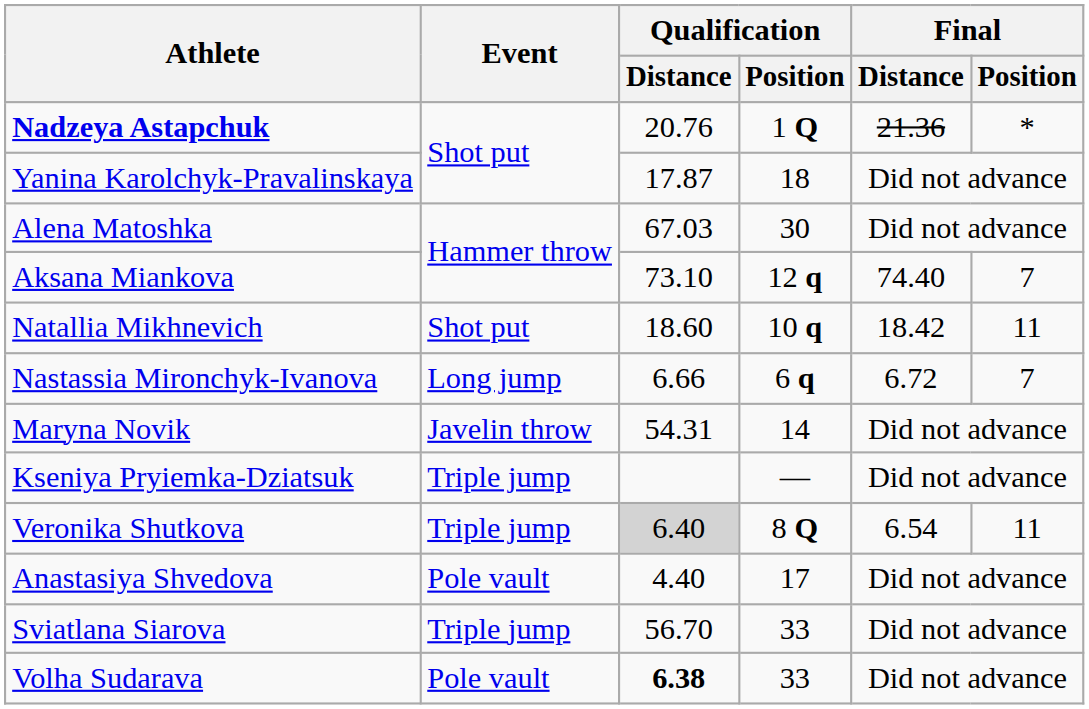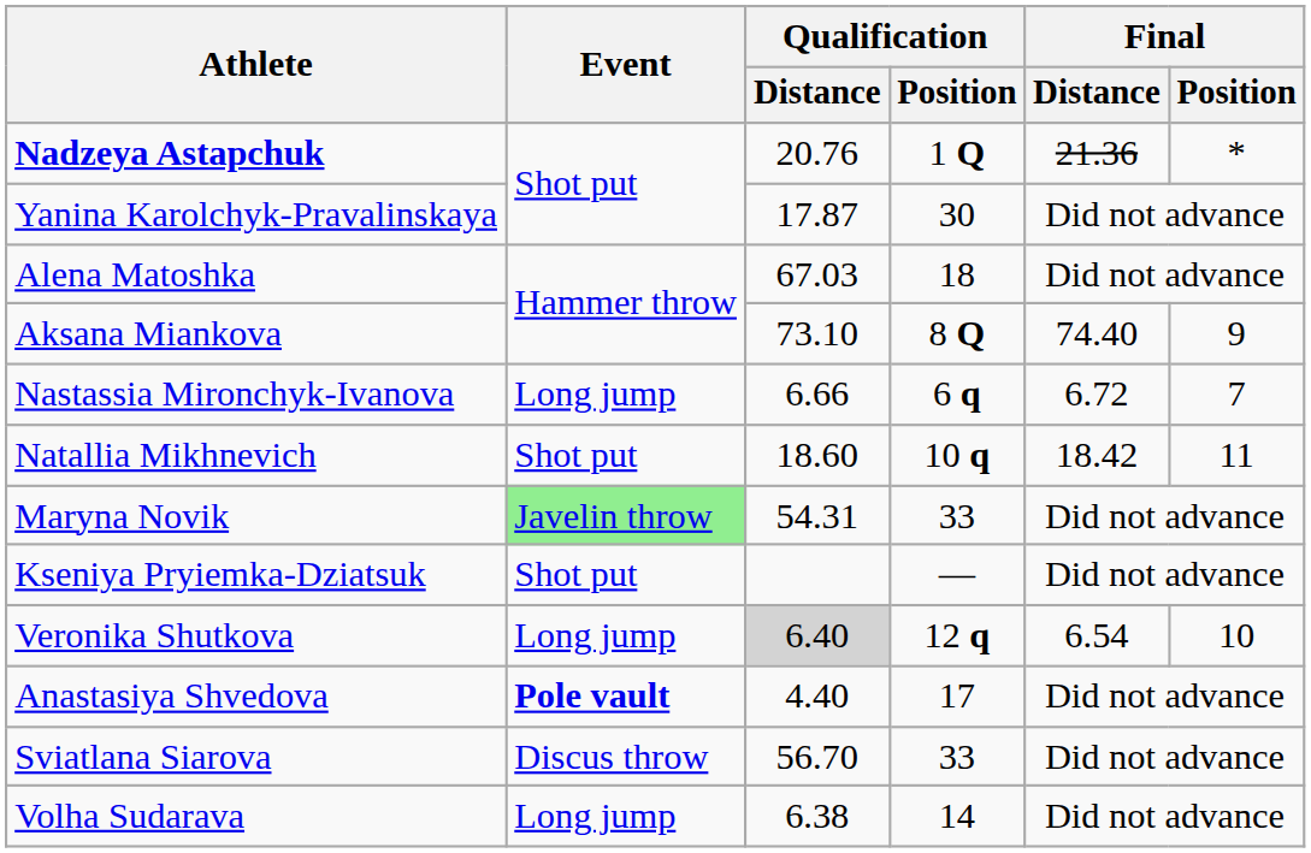Yanina Karolchyk-Pravalinskaya | Qualification / Position: 18 -> 30
Alena Matoshka | Qualification / Position: 30 -> 18
Aksana Miankova | Qualification / Position: 12 q -> 8 Q
Aksana Miankova | Final / Position: 7 -> 9
rows swapped: Natallia Mikhnevich <-> Nastassia Mironchyk-Ivanova
Maryna Novik | Event: no background -> lightgreen background
Maryna Novik | Qualification / Position: 14 -> 33
Kseniya Pryiemka-Dziatsuk | Event: Triple jump -> Shot put
Veronika Shutkova | Event: Triple jump -> Long jump
Veronika Shutkova | Qualification / Position: 8 Q -> 12 q
Veronika Shutkova | Final / Position: 11 -> 10
Anastasiya Shvedova | Event: normal -> bold
Sviatlana Siarova | Event: Triple jump -> Discus throw
Volha Sudarava | Event: Pole vault -> Long jump
Volha Sudarava | Qualification / Distance: bold -> normal
Volha Sudarava | Qualification / Position: 33 -> 14
